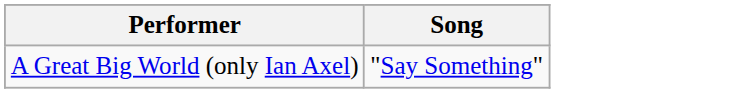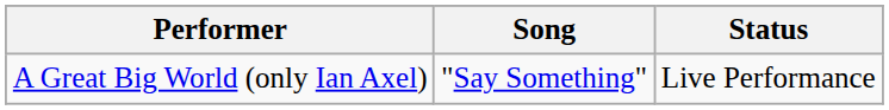+ column: Status | Live Performance
